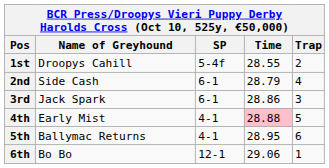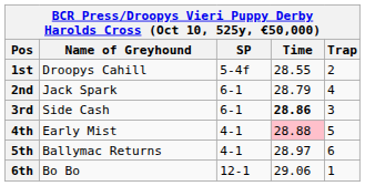2nd | Name of Greyhound: Side Cash -> Jack Spark
3rd | Name of Greyhound: Jack Spark -> Side Cash
3rd | Time: normal -> bold
5th | Time: 28.95 -> 28.97
